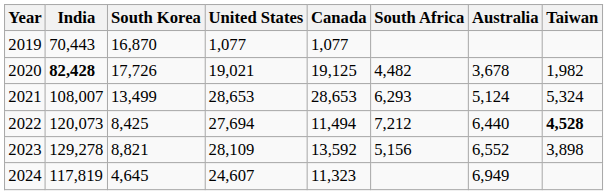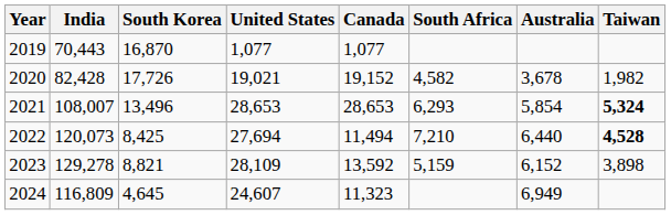2020 | India: bold -> normal
2020 | Canada: 19,125 -> 19,152
2020 | South Africa: 4,482 -> 4,582
2021 | South Korea: 13,499 -> 13,496
2021 | Australia: 5,124 -> 5,854
2021 | Taiwan: normal -> bold
2022 | South Africa: 7,212 -> 7,210
2023 | South Africa: 5,156 -> 5,159
2023 | Australia: 6,552 -> 6,152
2024 | India: 117,819 -> 116,809
